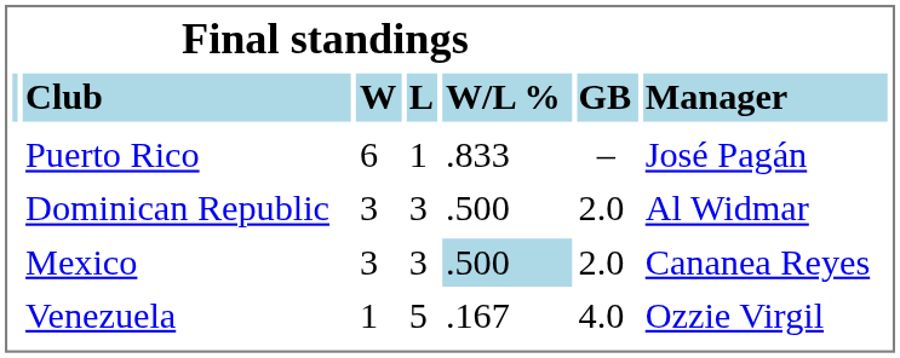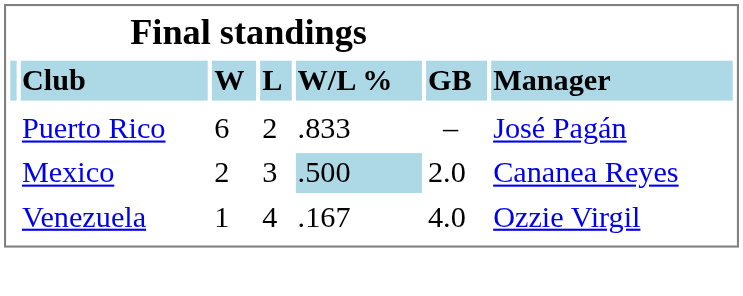Puerto Rico | column 4: 1 -> 2
- row: Dominican Republic | 3 | 3 | .500 | 2.0 | Al Widmar
Mexico | column 3: 3 -> 2
Venezuela | column 4: 5 -> 4
